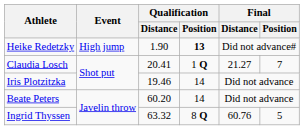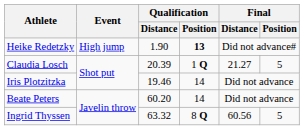Claudia Losch | Qualification / Distance: 20.41 -> 20.39
Claudia Losch | Final / Position: 7 -> 5
Ingrid Thyssen | Final / Distance: 60.76 -> 60.56
